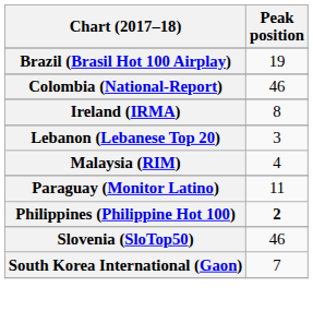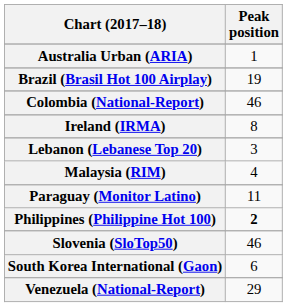+ row: Australia Urban (ARIA) | 1
South Korea International (Gaon) | Peak position: 7 -> 6
+ row: Venezuela (National-Report) | 29
